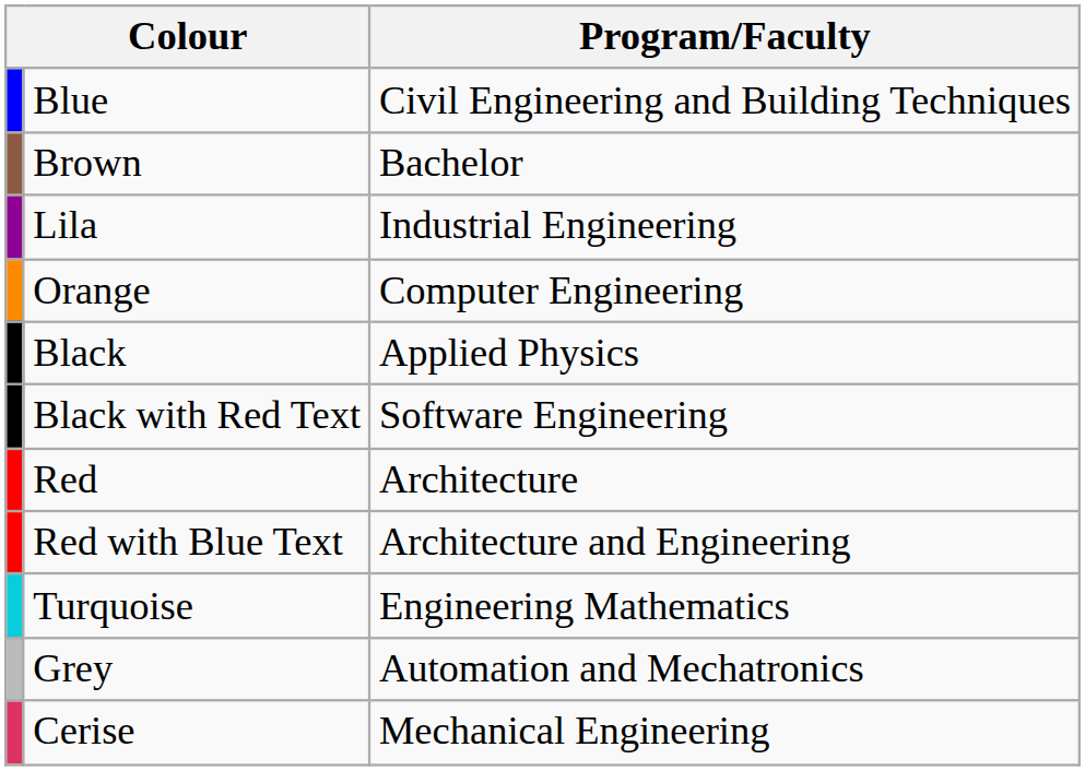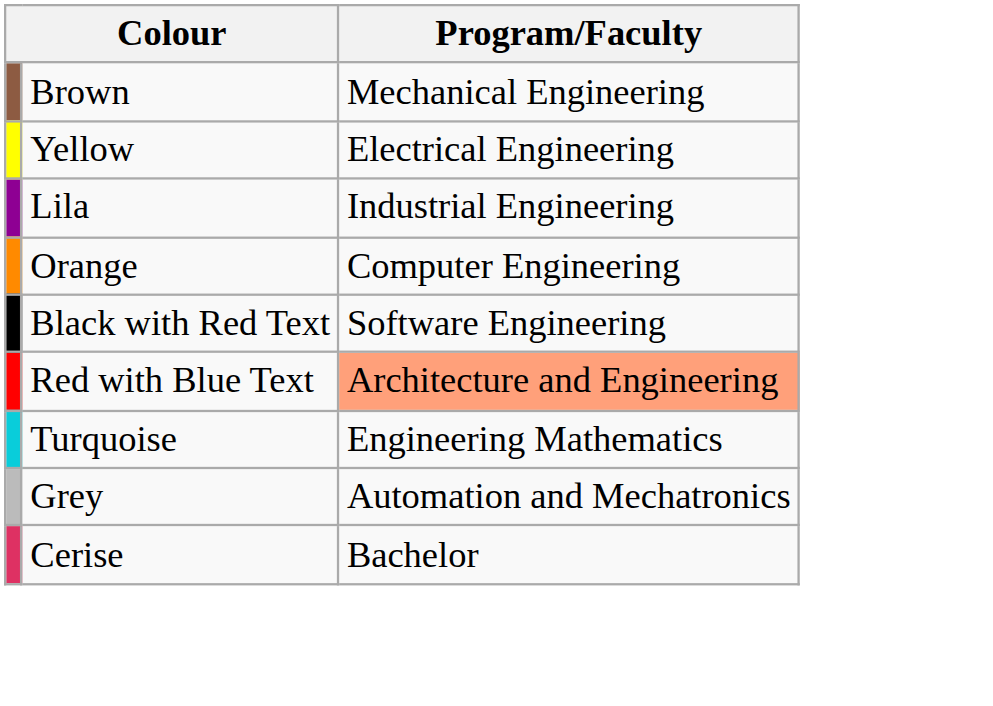- row: Blue | Civil Engineering and Building Techniques
Brown | Program/Faculty: Bachelor -> Mechanical Engineering
+ row: Yellow | Electrical Engineering
- row: Black | Applied Physics
- row: Red | Architecture
Red with Blue Text | Program/Faculty: no background -> lightsalmon background
Cerise | Program/Faculty: Mechanical Engineering -> Bachelor
